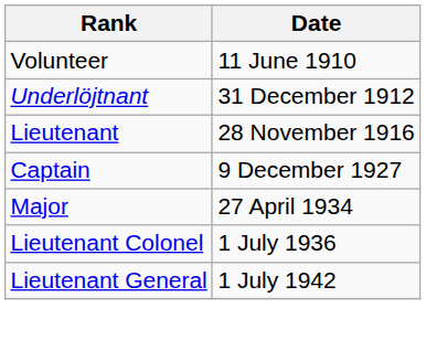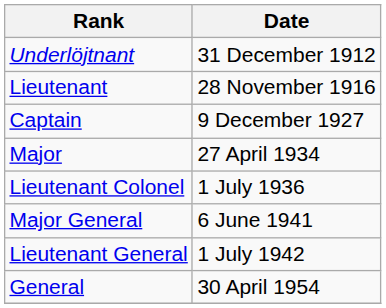- row: Volunteer | 11 June 1910
+ row: Major General | 6 June 1941
+ row: General | 30 April 1954
